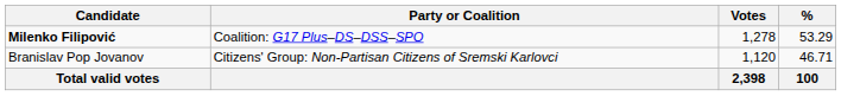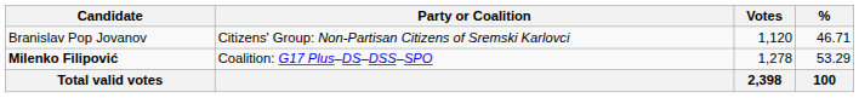rows swapped: Milenko Filipović <-> Branislav Pop Jovanov
